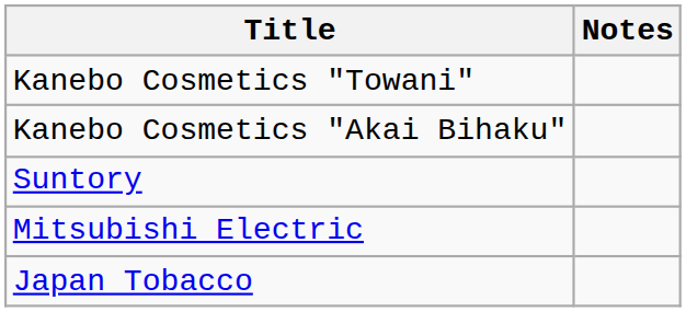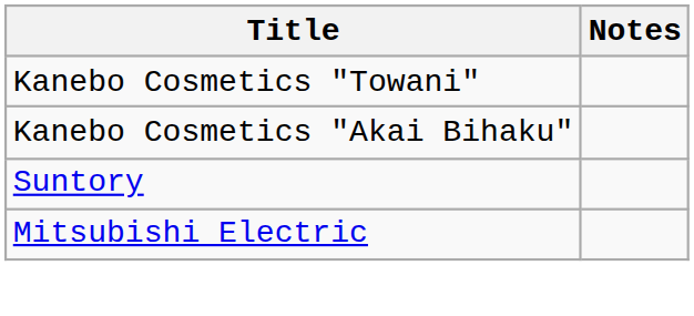- row: Japan Tobacco
